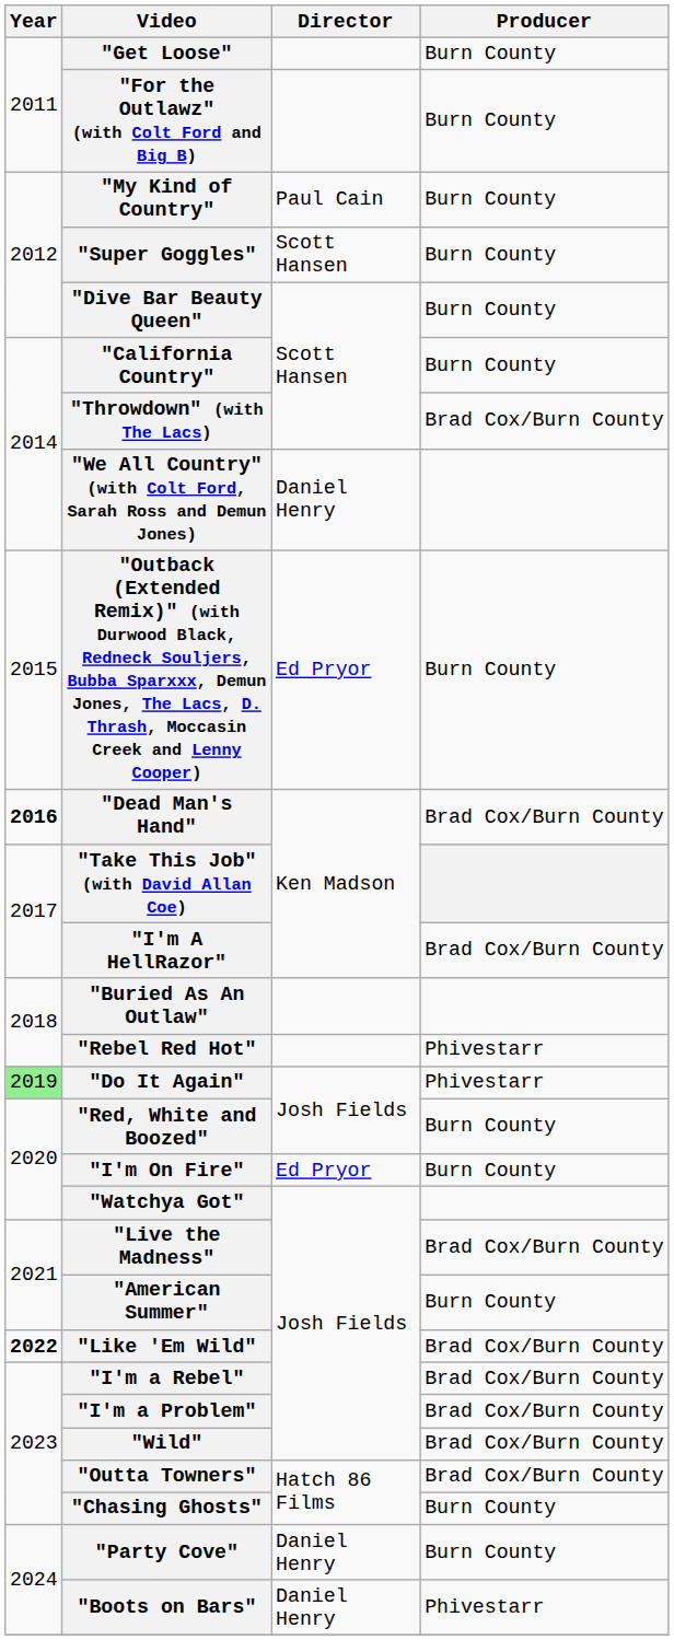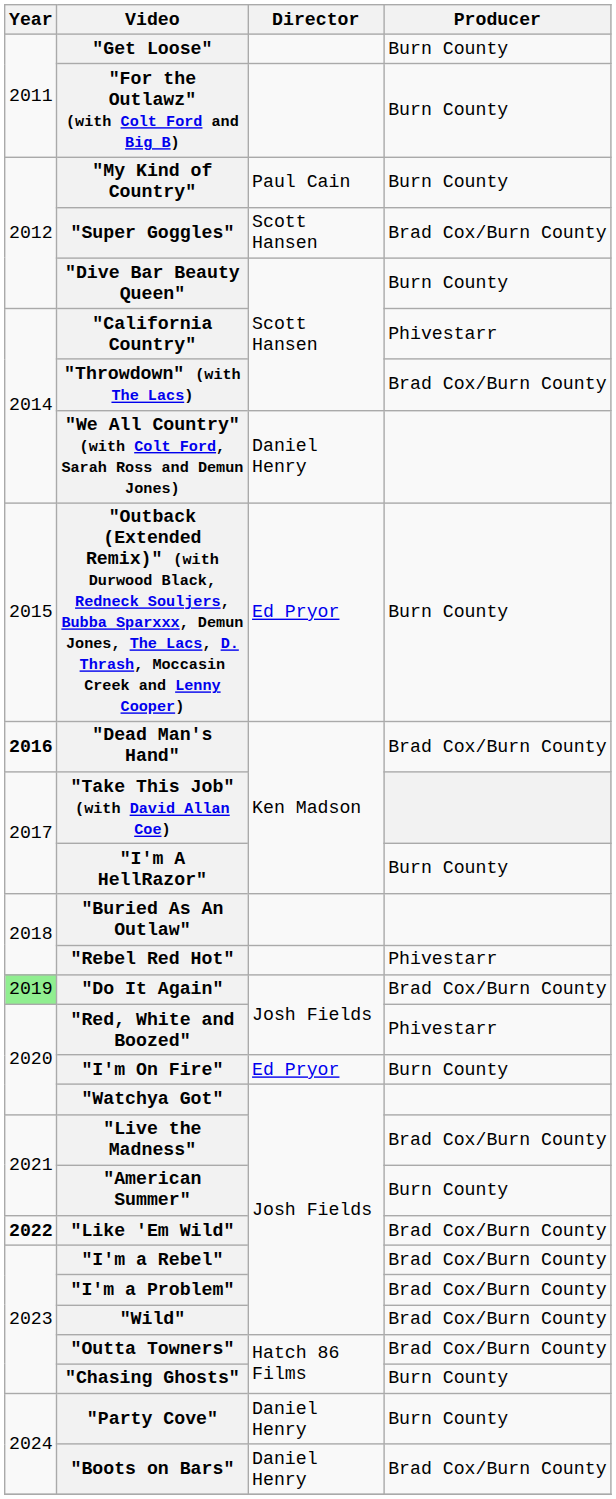"Super Goggles" | Producer: Burn County -> Brad Cox/Burn County
"California Country" | Producer: Burn County -> Phivestarr
"I'm A HellRazor" | Producer: Brad Cox/Burn County -> Burn County
"Do It Again" | Producer: Phivestarr -> Brad Cox/Burn County
"Red, White and Boozed" | Producer: Burn County -> Phivestarr
"Boots on Bars" | Producer: Phivestarr -> Brad Cox/Burn County
